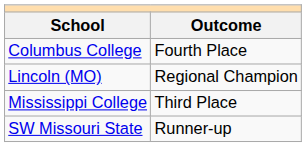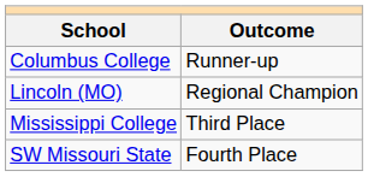Columbus College | Outcome: Fourth Place -> Runner-up
SW Missouri State | Outcome: Runner-up -> Fourth Place
